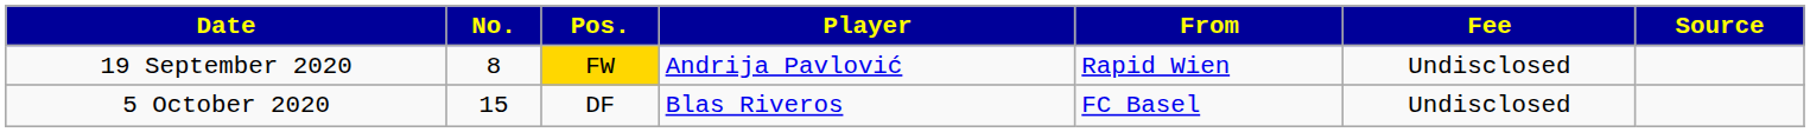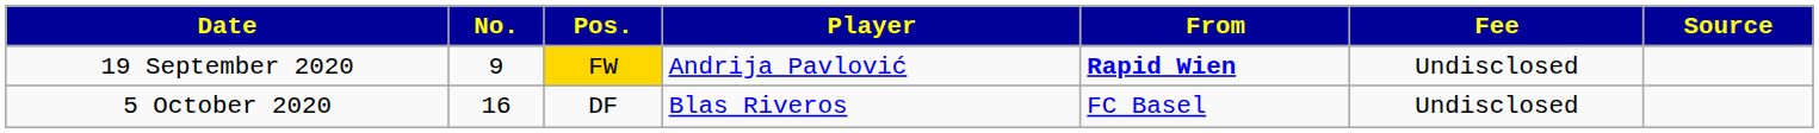19 September 2020 | No.: 8 -> 9
19 September 2020 | From: normal -> bold
5 October 2020 | No.: 15 -> 16
